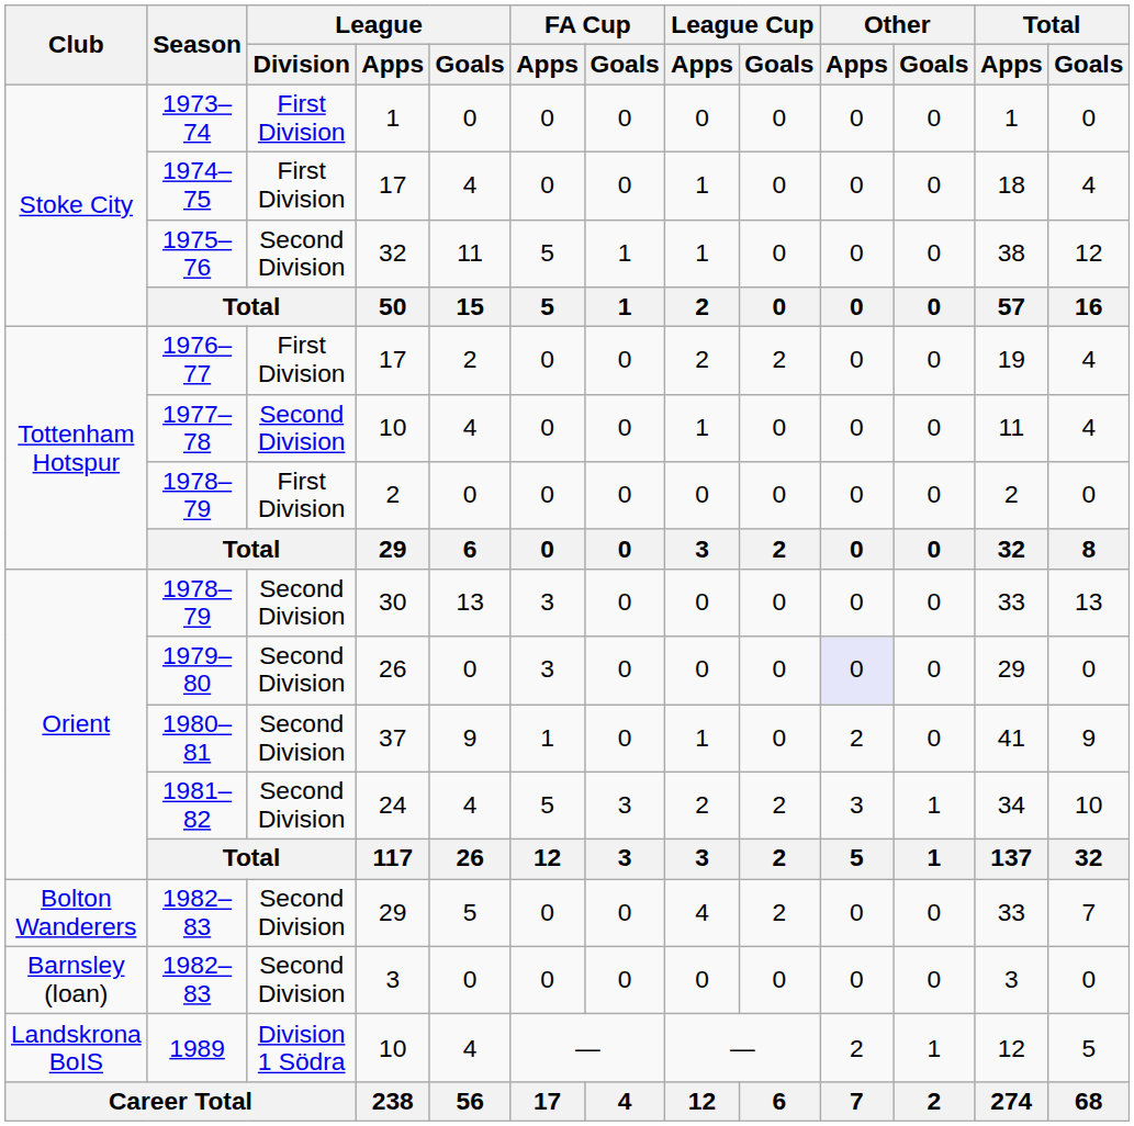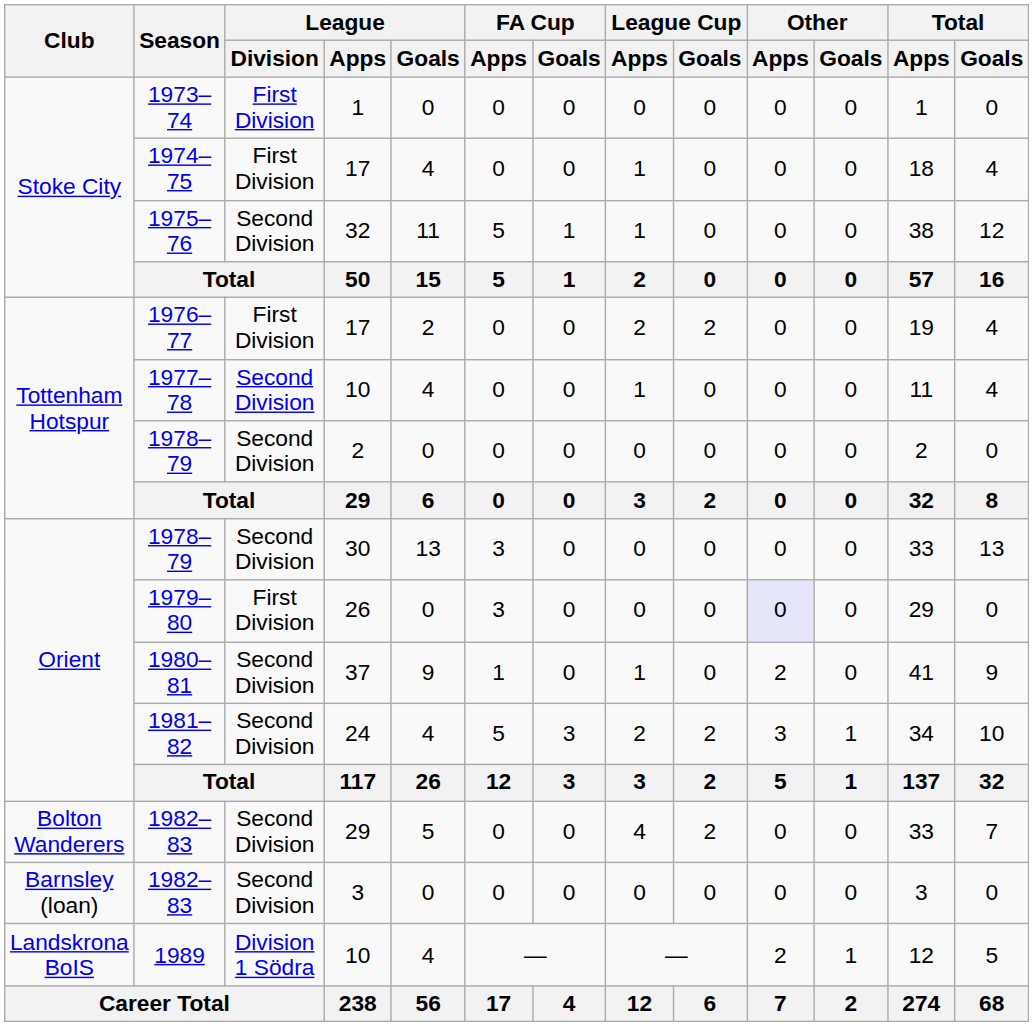1978–79 / 2 | League / Division: First Division -> Second Division
1979–80 | League / Division: Second Division -> First Division
